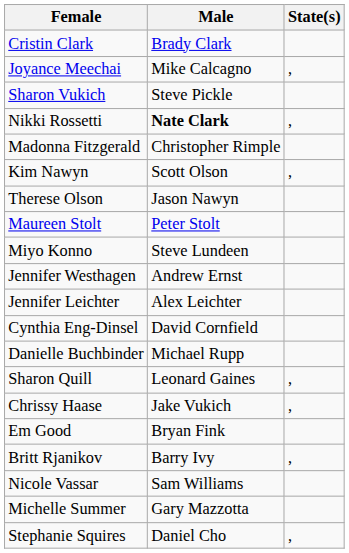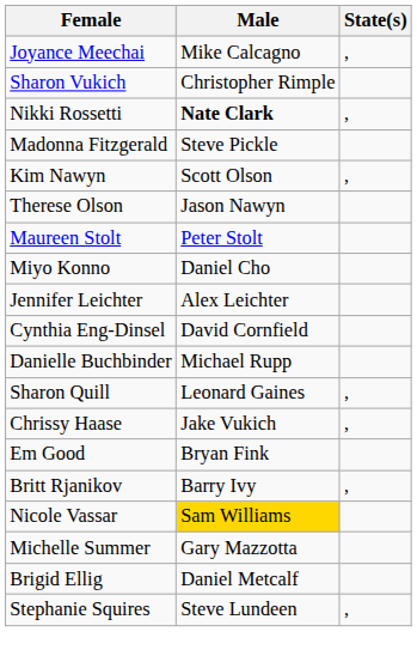- row: Cristin Clark | Brady Clark
Sharon Vukich | Male: Steve Pickle -> Christopher Rimple
Madonna Fitzgerald | Male: Christopher Rimple -> Steve Pickle
Miyo Konno | Male: Steve Lundeen -> Daniel Cho
- row: Jennifer Westhagen | Andrew Ernst
Nicole Vassar | Male: no background -> gold background
+ row: Brigid Ellig | Daniel Metcalf
Stephanie Squires | Male: Daniel Cho -> Steve Lundeen
